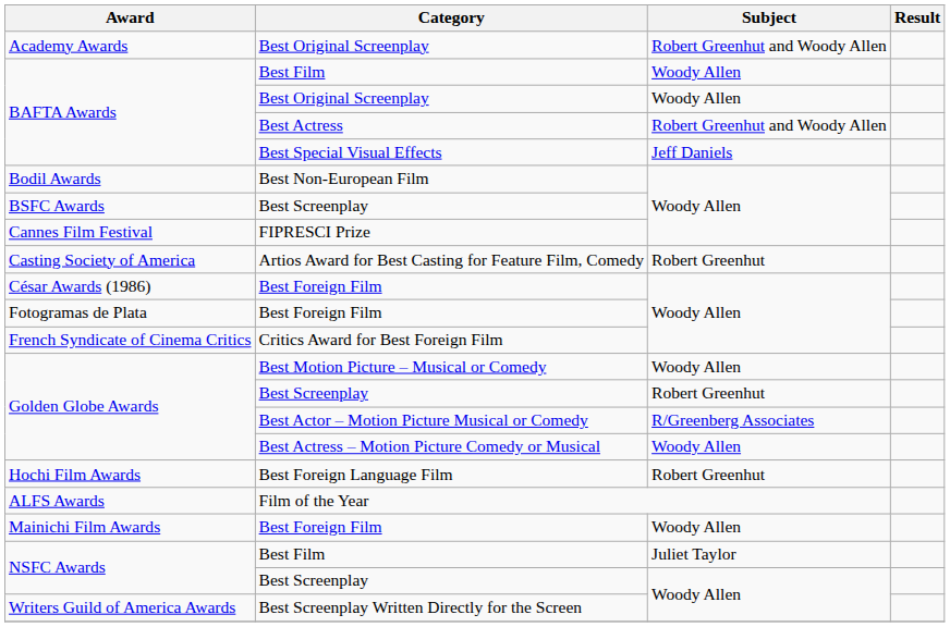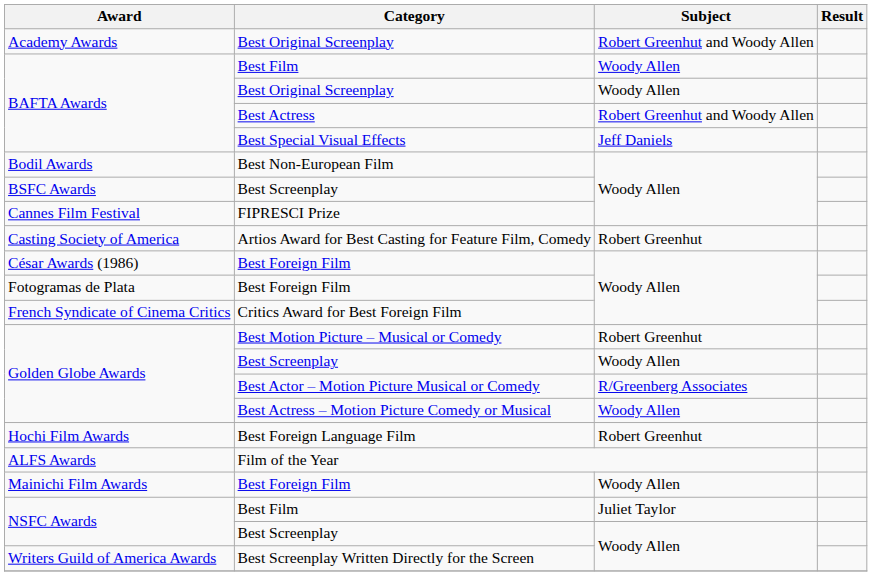Best Motion Picture – Musical or Comedy | Subject: Woody Allen -> Robert Greenhut
Golden Globe Awards / Best Screenplay | Subject: Robert Greenhut -> Woody Allen
